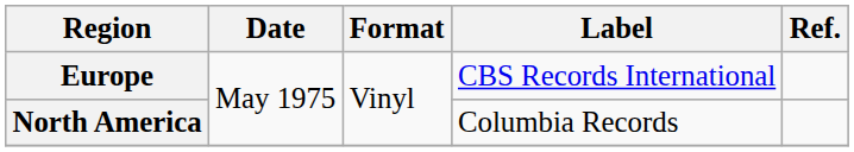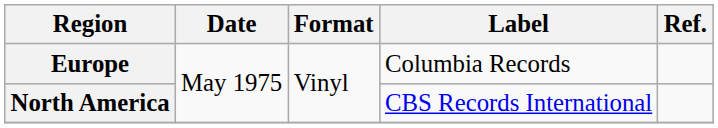Europe | Label: CBS Records International -> Columbia Records
North America | Label: Columbia Records -> CBS Records International
